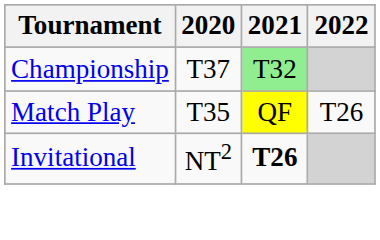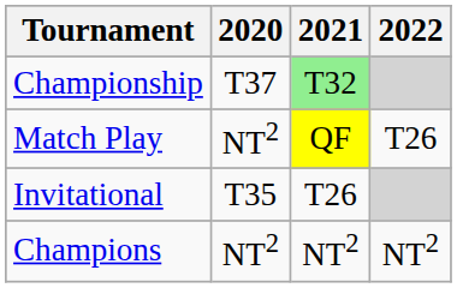Match Play | 2020: T35 -> NT2
Invitational | 2020: NT2 -> T35
Invitational | 2021: bold -> normal
+ row: Champions | NT2 | NT2 | NT2
